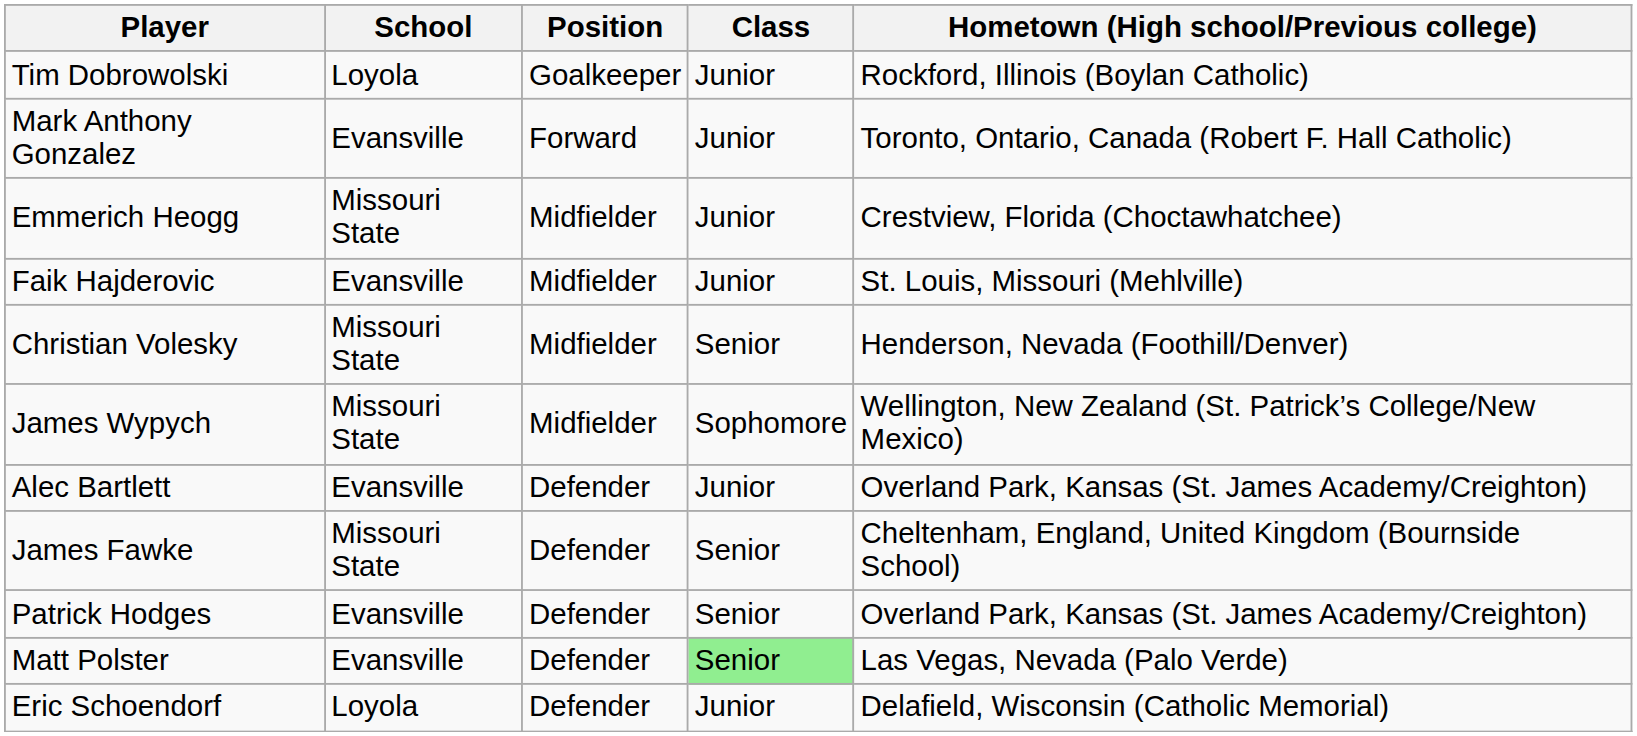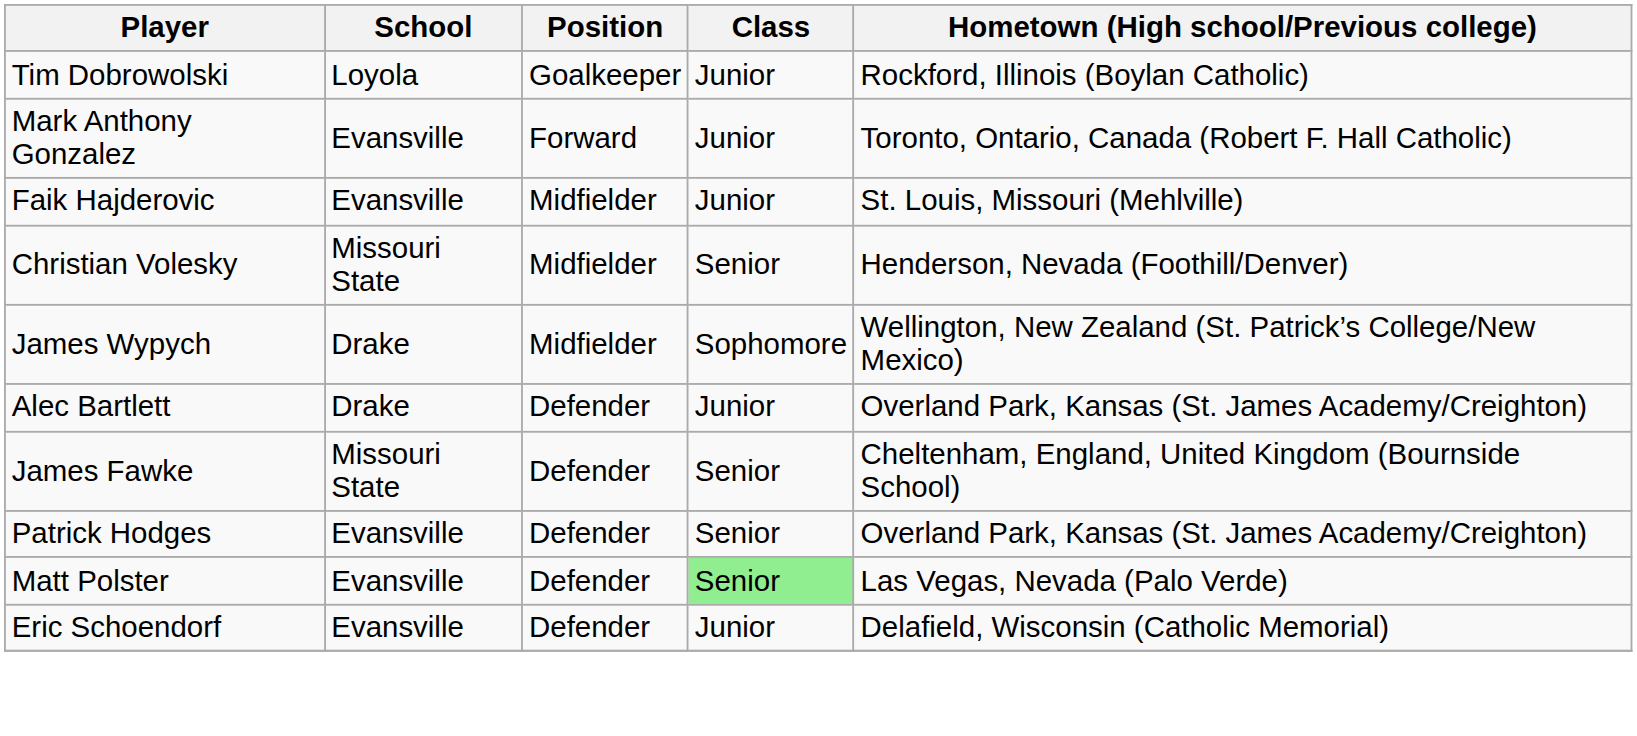- row: Emmerich Heogg | Missouri State | Midfielder | Junior | Crestview, Florida (Choctawhatchee)
James Wypych | School: Missouri State -> Drake
Alec Bartlett | School: Evansville -> Drake
Eric Schoendorf | School: Loyola -> Evansville
